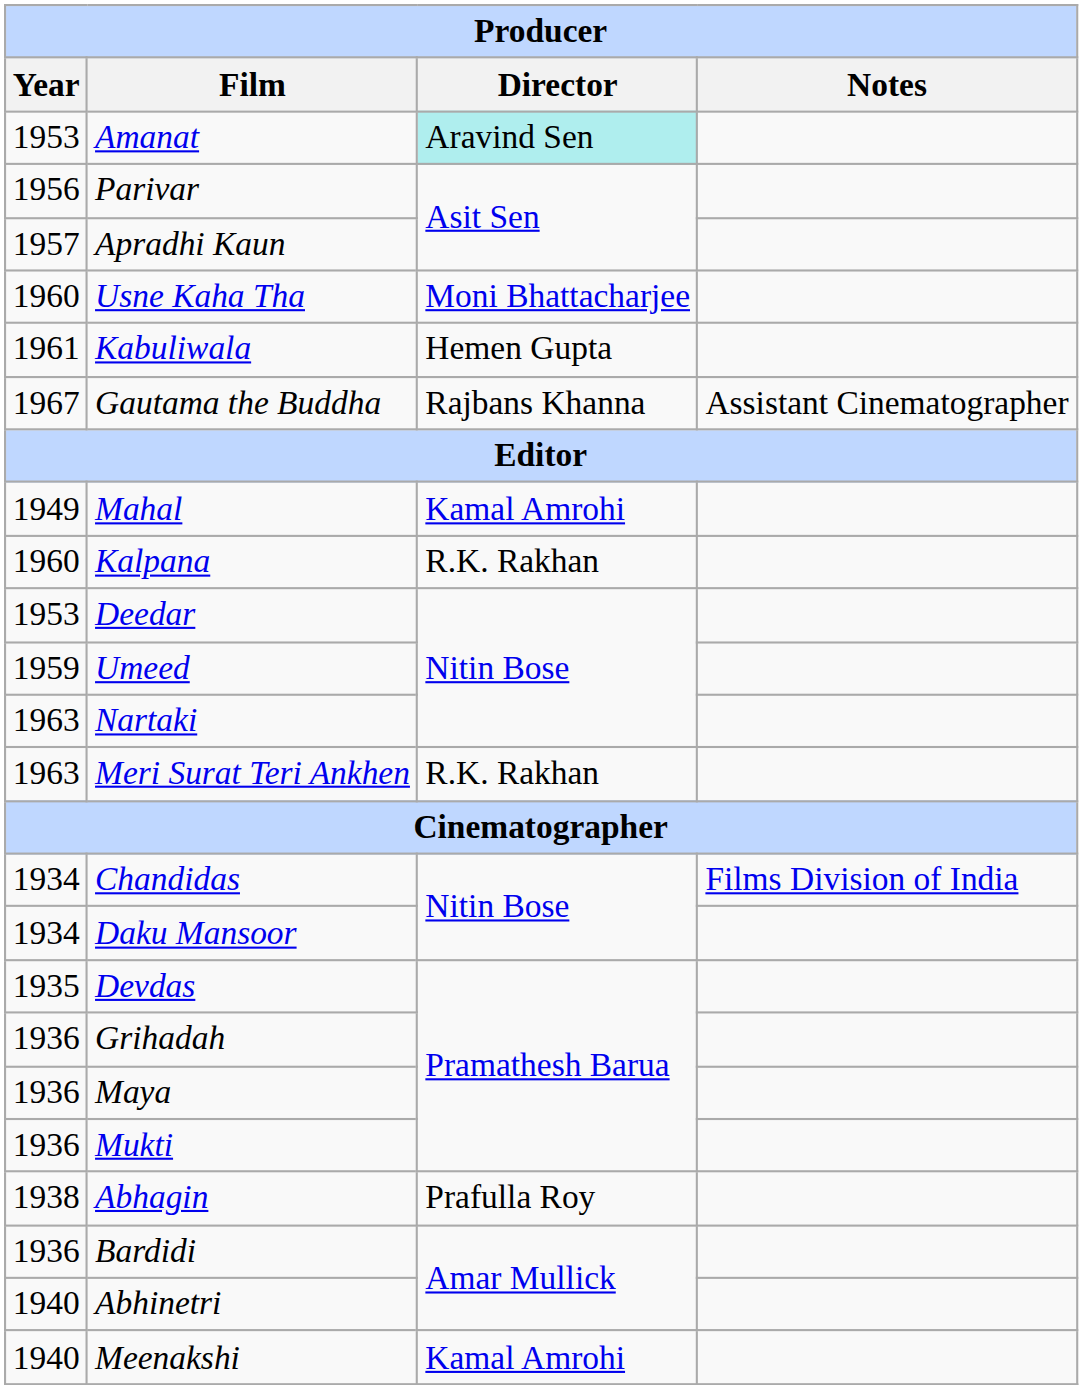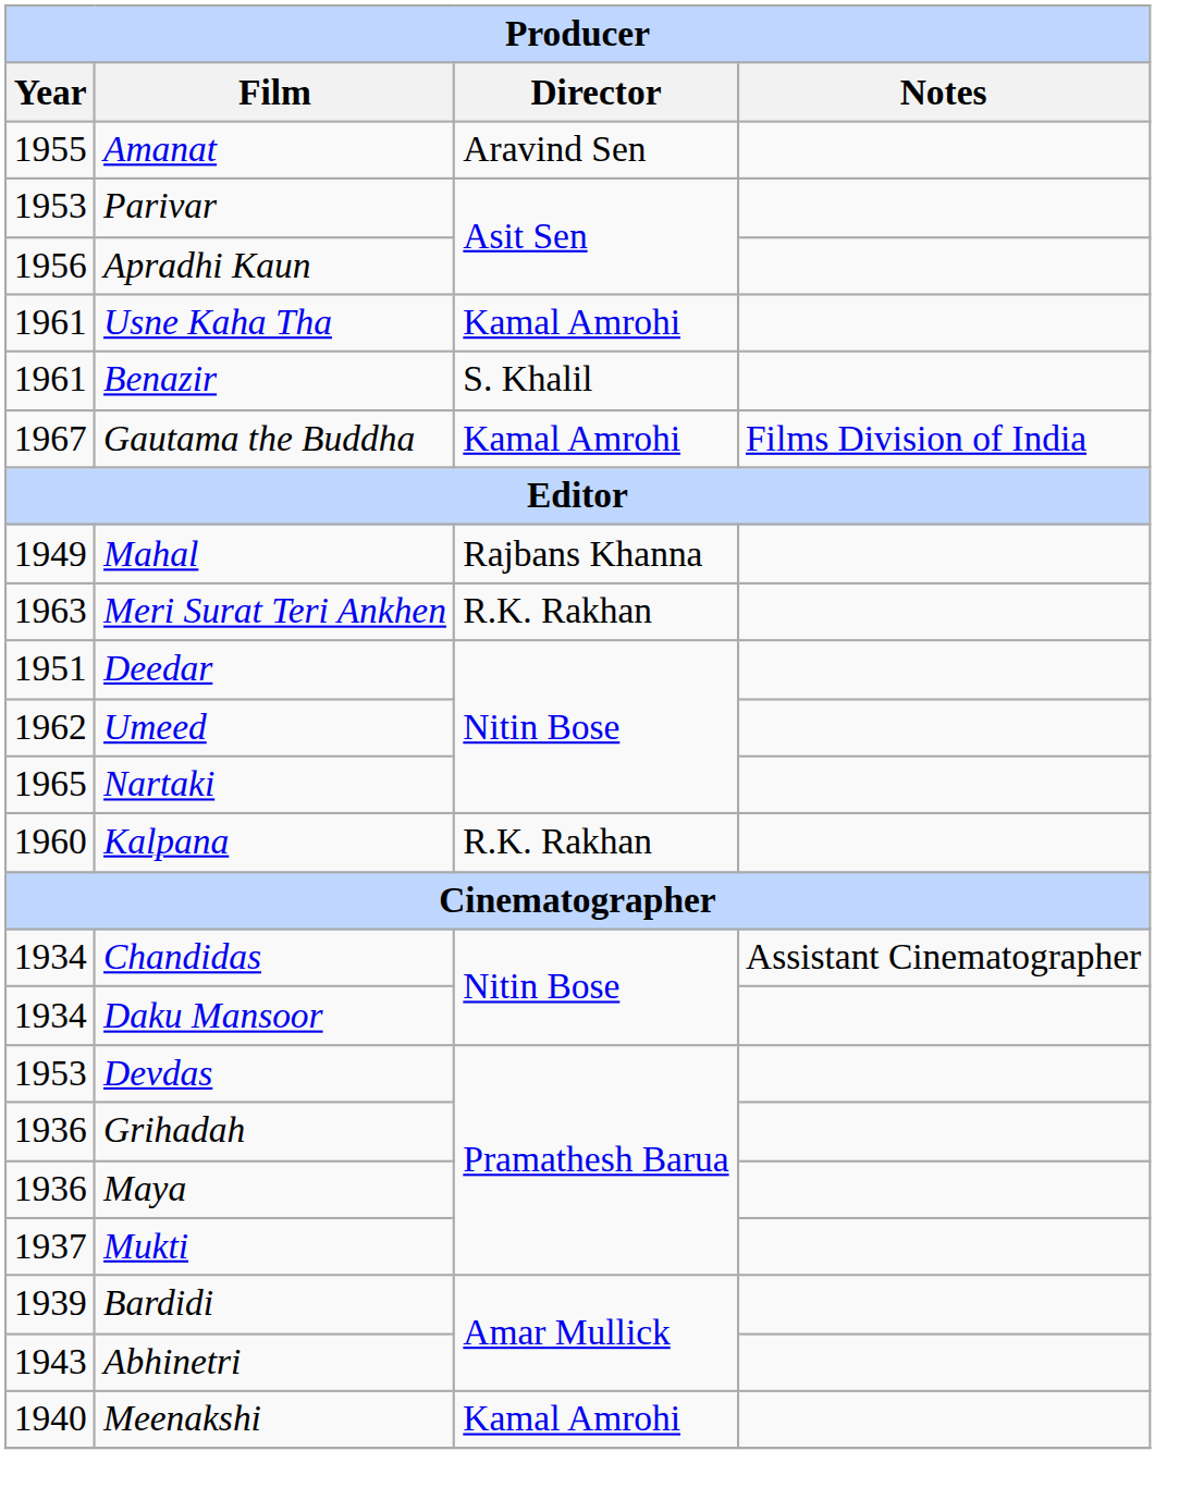Amanat | Year: 1953 -> 1955
Amanat | Director: paleturquoise background -> no background
Parivar | Year: 1956 -> 1953
Apradhi Kaun | Year: 1957 -> 1956
Usne Kaha Tha | Year: 1960 -> 1961
Usne Kaha Tha | Director: Moni Bhattacharjee -> Kamal Amrohi
- row: 1961 | Kabuliwala | Hemen Gupta
+ row: 1961 | Benazir | S. Khalil
Gautama the Buddha | Director: Rajbans Khanna -> Kamal Amrohi
Gautama the Buddha | Notes: Assistant Cinematographer -> Films Division of India
Mahal | Director: Kamal Amrohi -> Rajbans Khanna
rows swapped: Kalpana <-> Meri Surat Teri Ankhen
Deedar | Year: 1953 -> 1951
Umeed | Year: 1959 -> 1962
Nartaki | Year: 1963 -> 1965
Chandidas | Notes: Films Division of India -> Assistant Cinematographer
Devdas | Year: 1935 -> 1953
Mukti | Year: 1936 -> 1937
- row: 1938 | Abhagin | Prafulla Roy
Bardidi | Year: 1936 -> 1939
Abhinetri | Year: 1940 -> 1943
